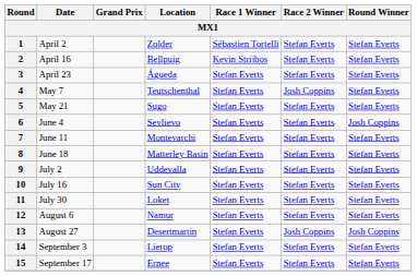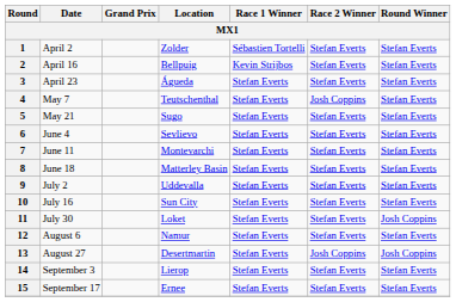6 | Round Winner: Josh Coppins -> Stefan Everts
11 | Round Winner: Stefan Everts -> Josh Coppins
